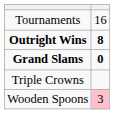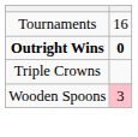Outright Wins | column 2: 8 -> 0
- row: Grand Slams | 0
